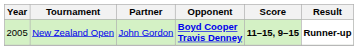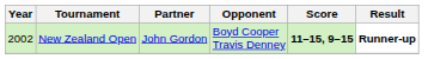New Zealand Open | Year: 2005 -> 2002
New Zealand Open | Opponent: bold -> normal
